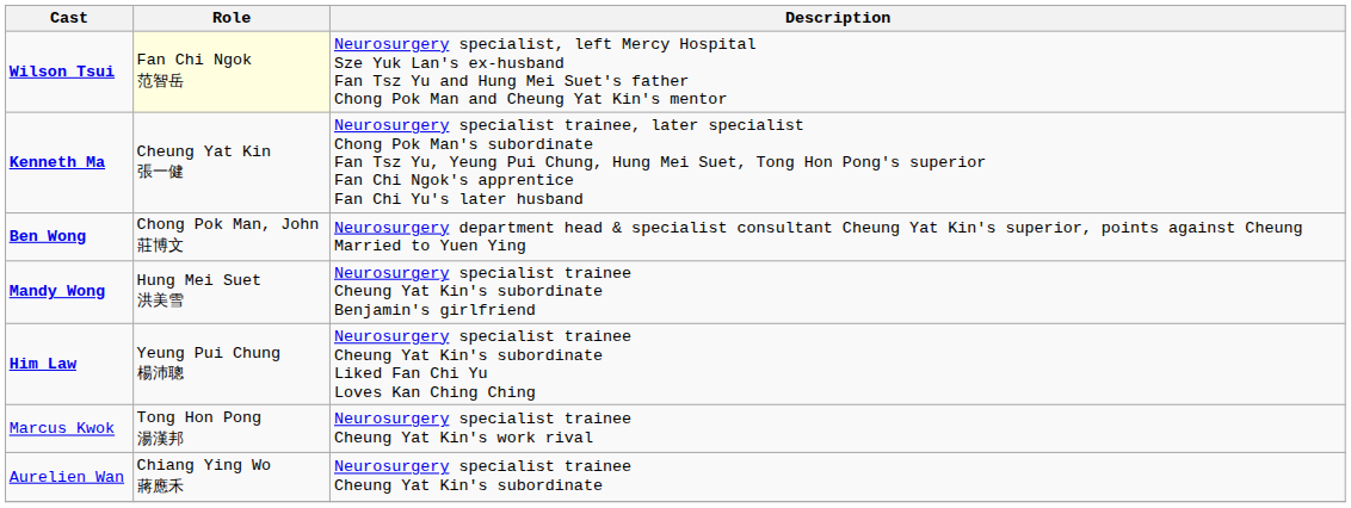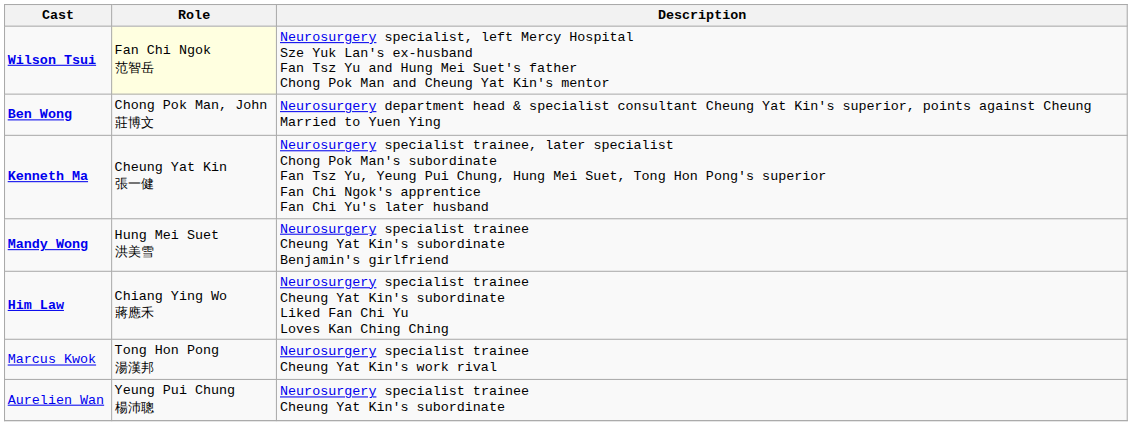rows swapped: Ben Wong <-> Kenneth Ma
Him Law | Role: Yeung Pui Chung 楊沛聰 -> Chiang Ying Wo 蔣應禾
Aurelien Wan | Role: Chiang Ying Wo 蔣應禾 -> Yeung Pui Chung 楊沛聰
